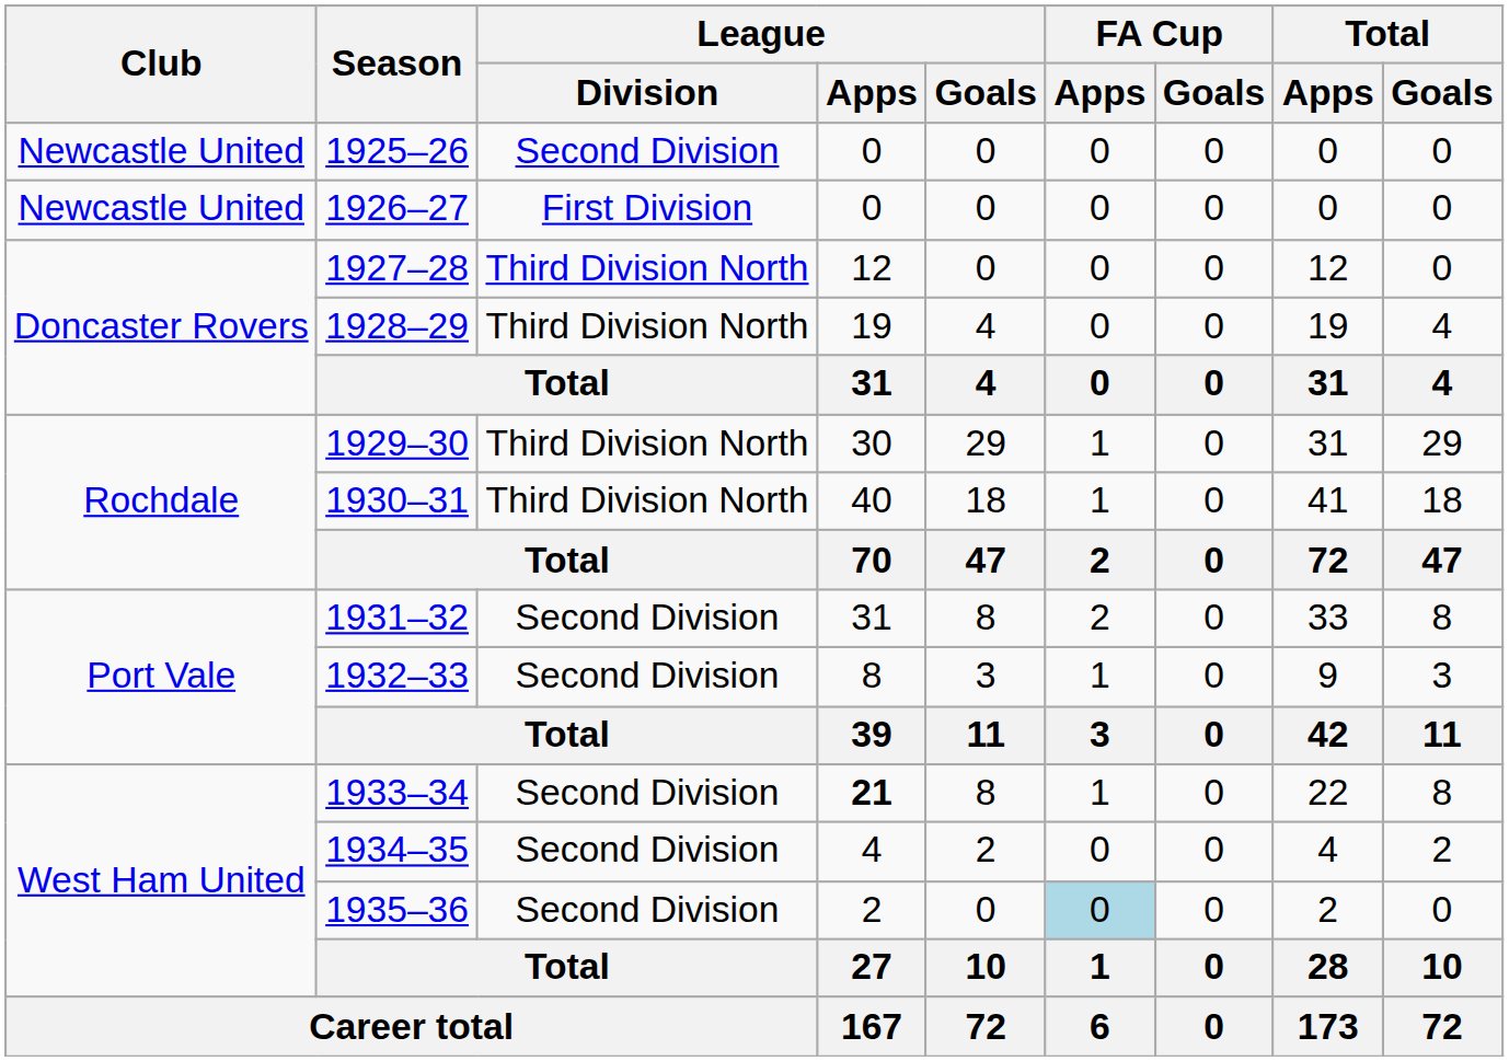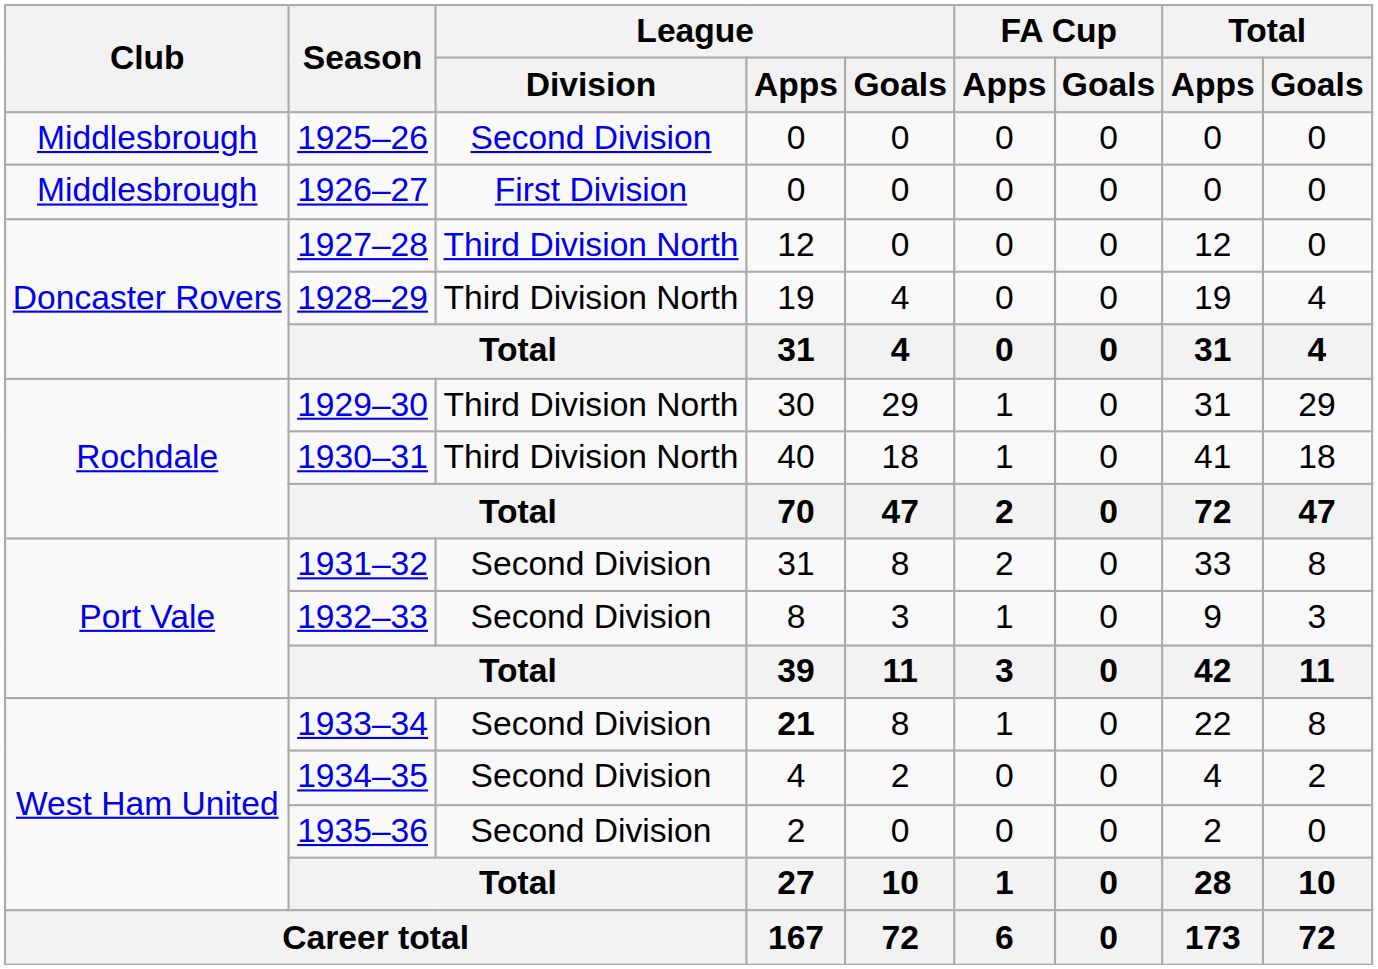1925–26 | Club: Newcastle United -> Middlesbrough
1926–27 | Club: Newcastle United -> Middlesbrough
1935–36 | FA Cup / Apps: lightblue background -> no background
